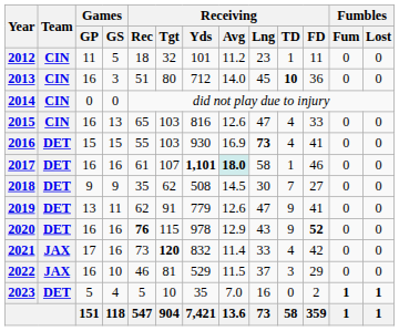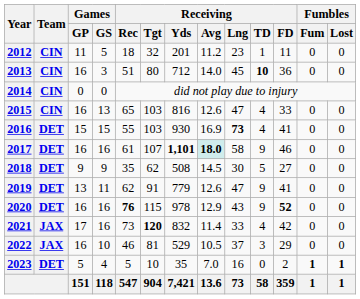2012 | Receiving / Yds: 101 -> 201
2017 | Receiving / TD: 1 -> 9
2018 | Receiving / TD: 7 -> 5
2022 | Receiving / Avg: 11.5 -> 10.5
